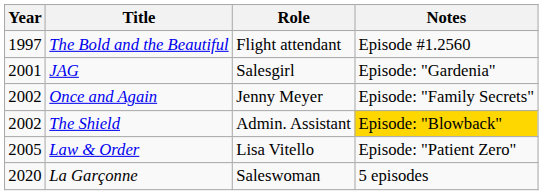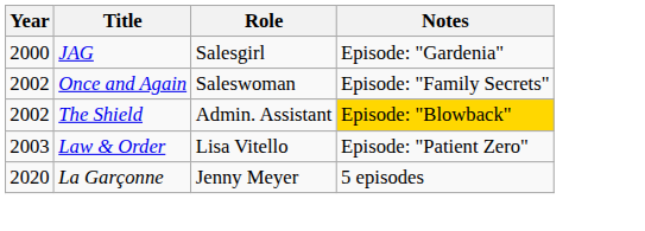- row: 1997 | The Bold and the Beautiful | Flight attendant | Episode #1.2560
JAG | Year: 2001 -> 2000
Once and Again | Role: Jenny Meyer -> Saleswoman
Law & Order | Year: 2005 -> 2003
La Garçonne | Role: Saleswoman -> Jenny Meyer
